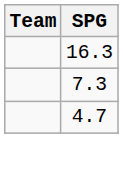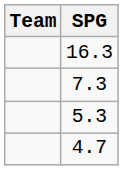+ row: 5.3
